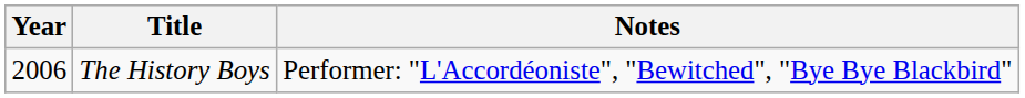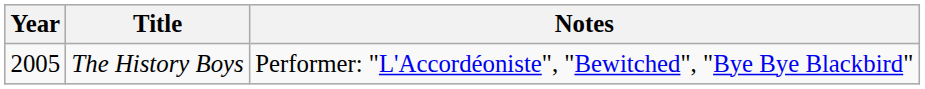The History Boys | Year: 2006 -> 2005
